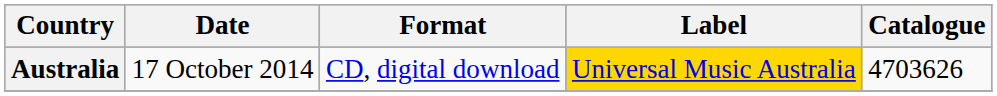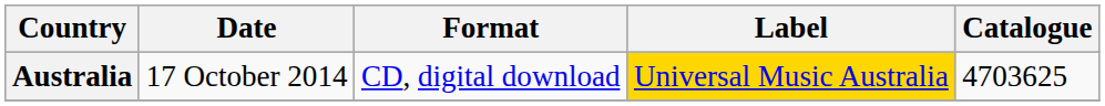Australia | Catalogue: 4703626 -> 4703625
